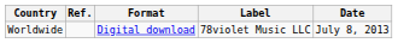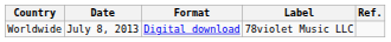columns swapped: Date <-> Ref.
